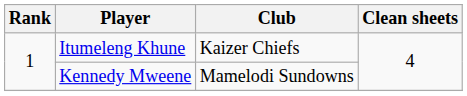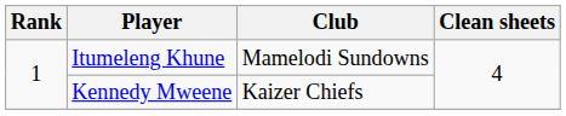Itumeleng Khune | Club: Kaizer Chiefs -> Mamelodi Sundowns
Kennedy Mweene | Club: Mamelodi Sundowns -> Kaizer Chiefs
